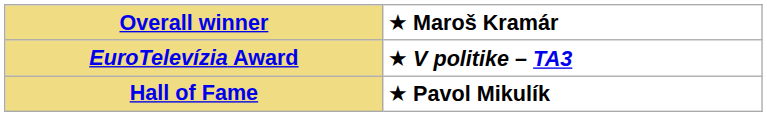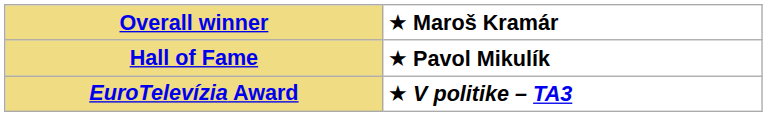rows swapped: Hall of Fame <-> EuroTelevízia Award
